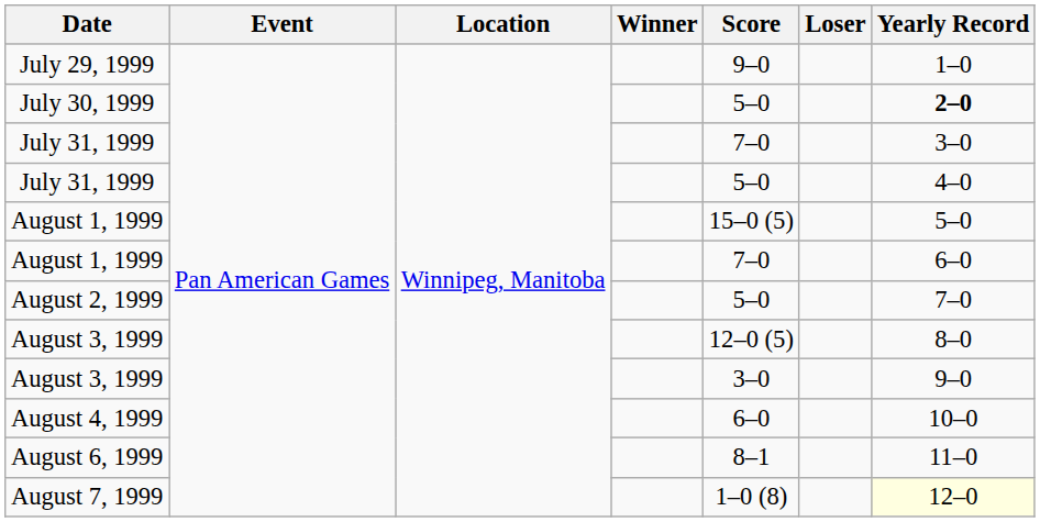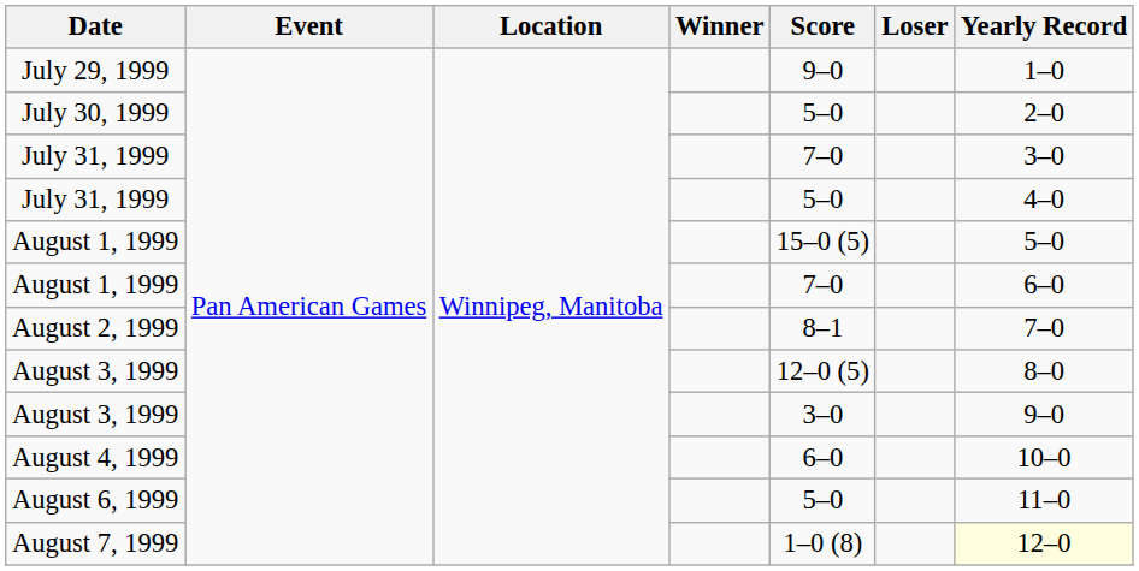July 30, 1999 | Yearly Record: bold -> normal
August 2, 1999 | Score: 5–0 -> 8–1
August 6, 1999 | Score: 8–1 -> 5–0
